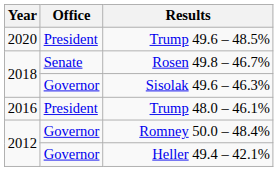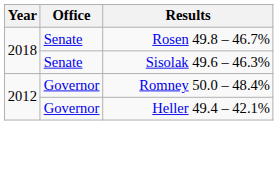- row: 2020 | President | Trump 49.6 – 48.5%
Sisolak 49.6 – 46.3% | Office: Governor -> Senate
- row: 2016 | President | Trump 48.0 – 46.1%
